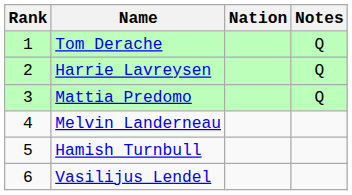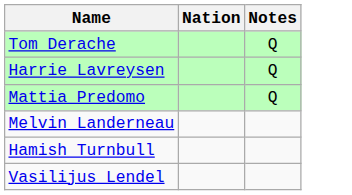- column: Rank | 1 | 2 | 3 | 4 | 5 | 6
